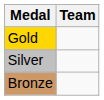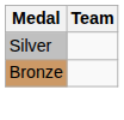- row: Gold
